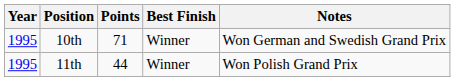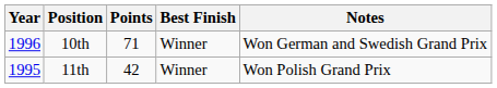10th | Year: 1995 -> 1996
11th | Points: 44 -> 42
